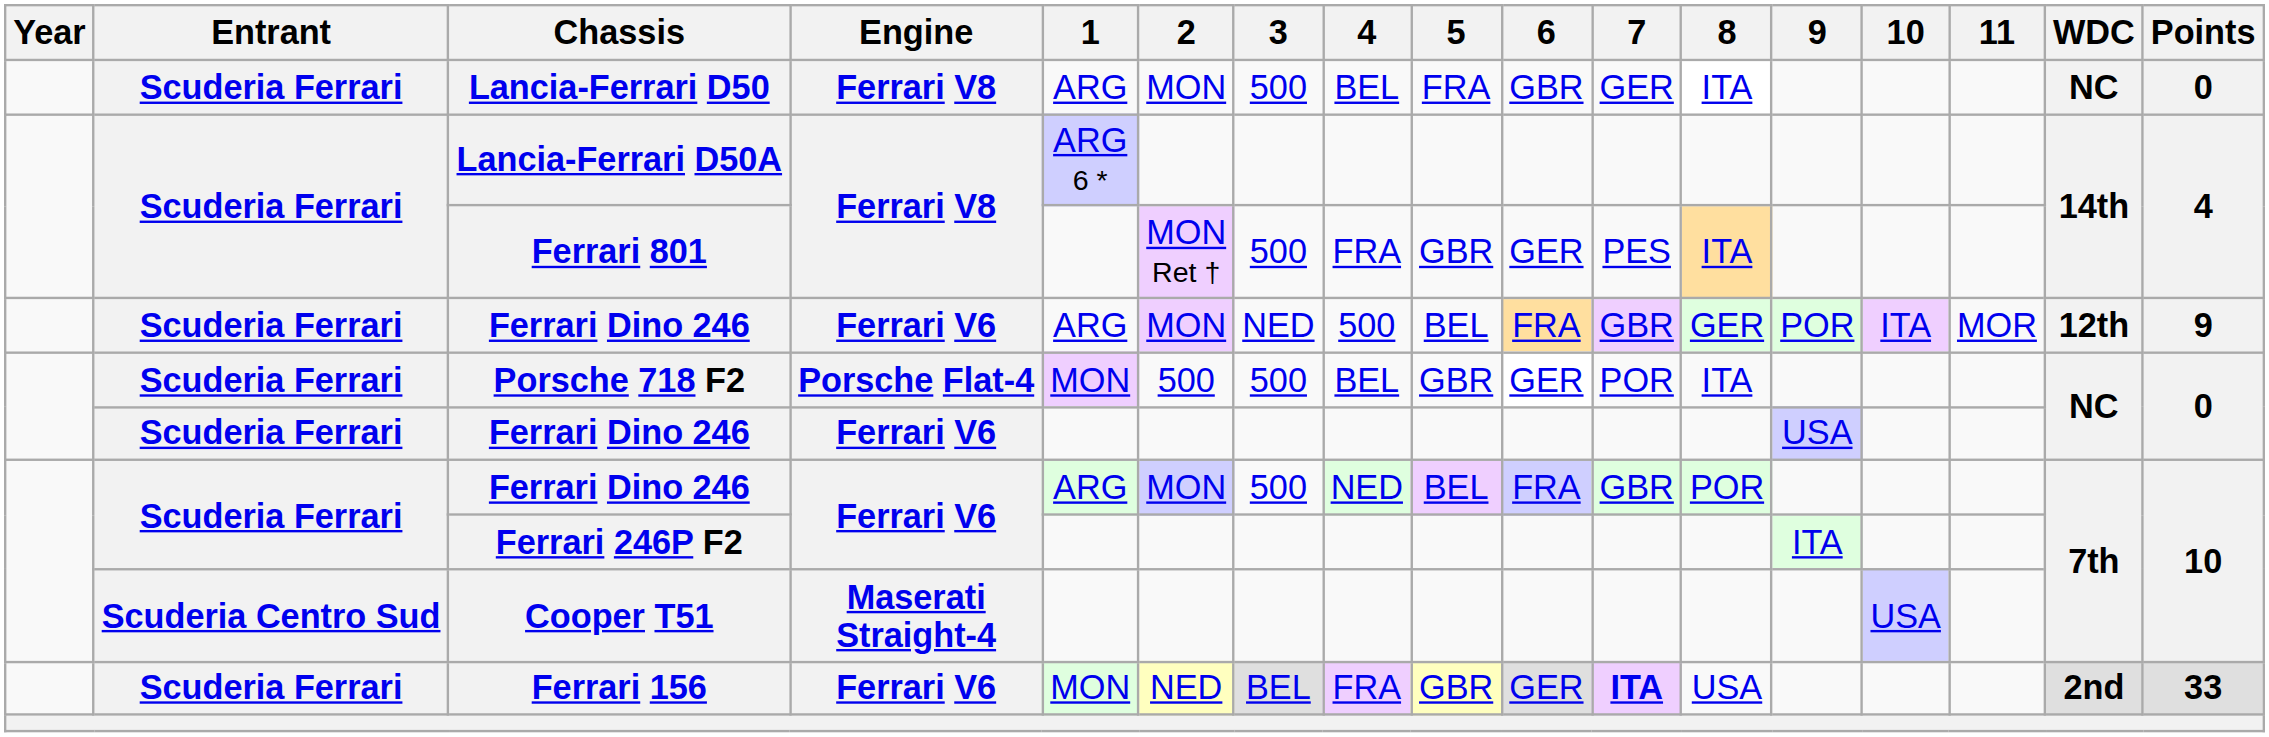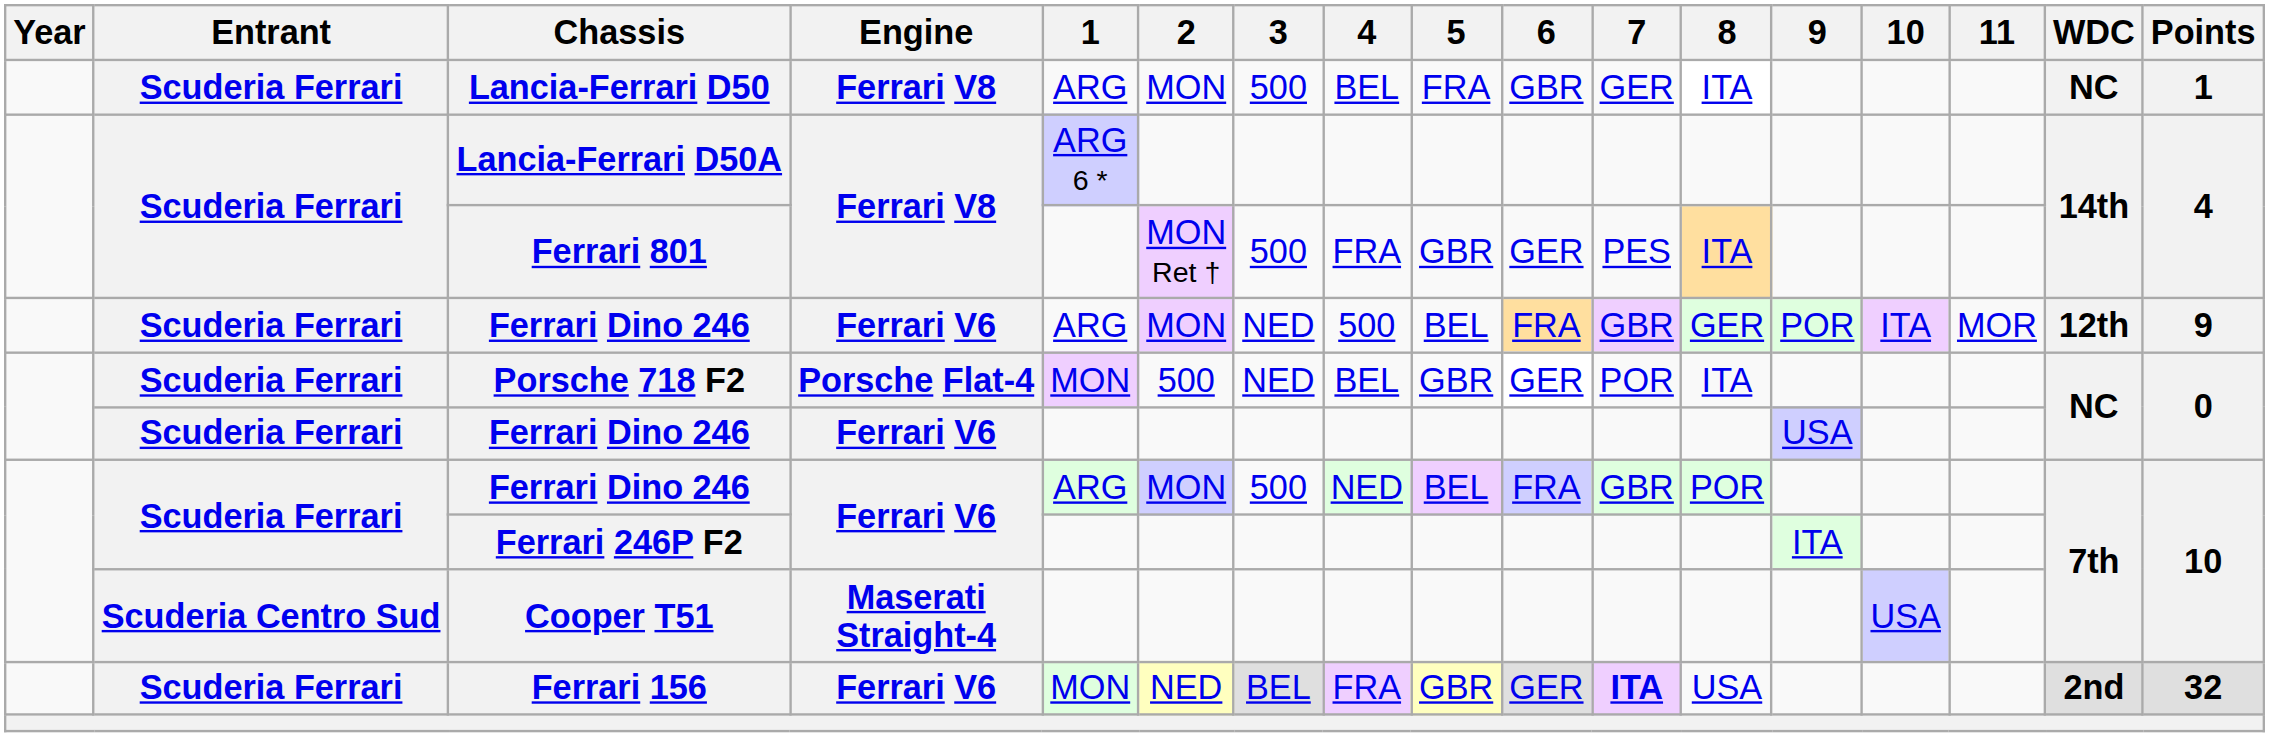Lancia-Ferrari D50 | Points: 0 -> 1
Porsche 718 F2 | 3: 500 -> NED
Ferrari 156 | Points: 33 -> 32
